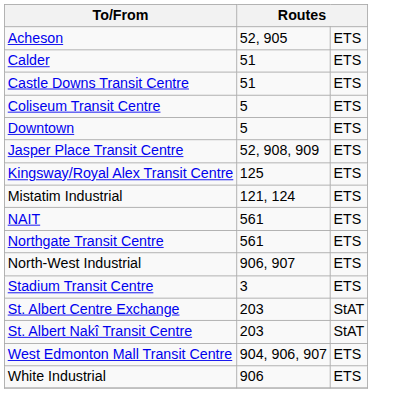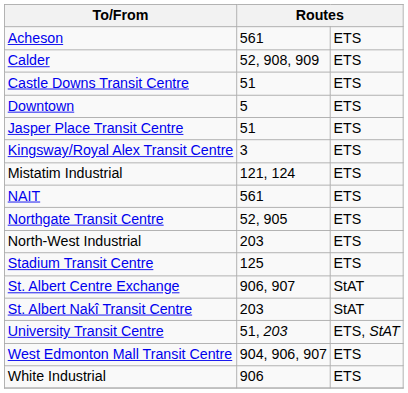Acheson | column 2: 52, 905 -> 561
Calder | column 2: 51 -> 52, 908, 909
- row: Coliseum Transit Centre | 5 | ETS
Jasper Place Transit Centre | column 2: 52, 908, 909 -> 51
Kingsway/Royal Alex Transit Centre | column 2: 125 -> 3
Northgate Transit Centre | column 2: 561 -> 52, 905
North-West Industrial | column 2: 906, 907 -> 203
Stadium Transit Centre | column 2: 3 -> 125
St. Albert Centre Exchange | column 2: 203 -> 906, 907
+ row: University Transit Centre | 51, 203 | ETS, StAT
